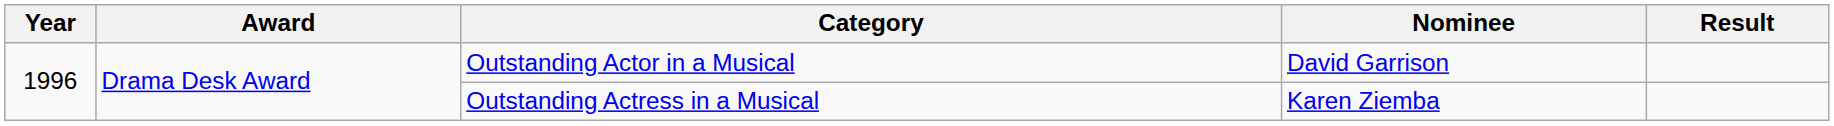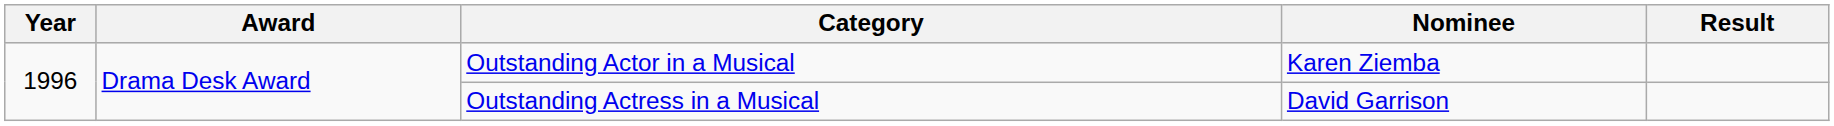Outstanding Actor in a Musical | Nominee: David Garrison -> Karen Ziemba
Outstanding Actress in a Musical | Nominee: Karen Ziemba -> David Garrison
